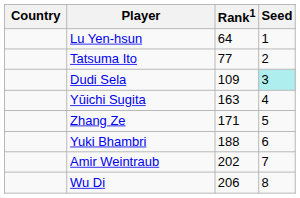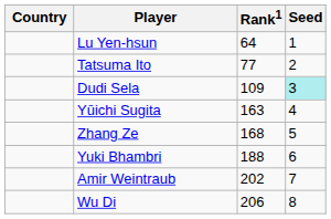Zhang Ze | Rank1: 171 -> 168
